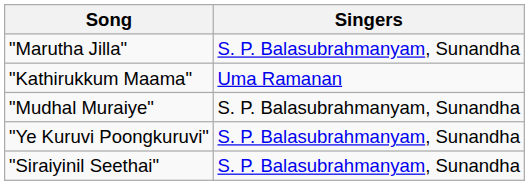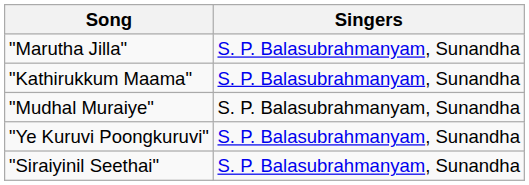"Kathirukkum Maama" | Singers: Uma Ramanan -> S. P. Balasubrahmanyam, Sunandha
